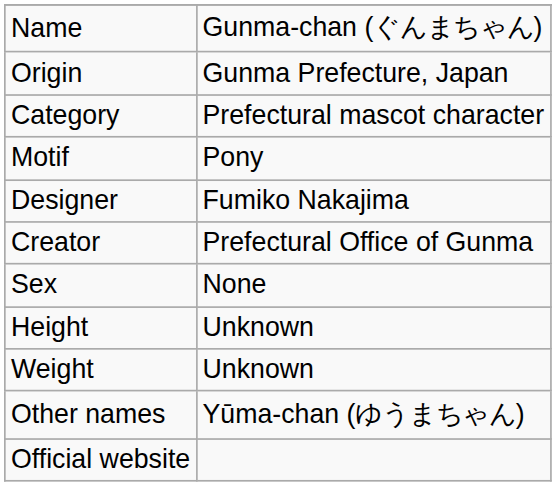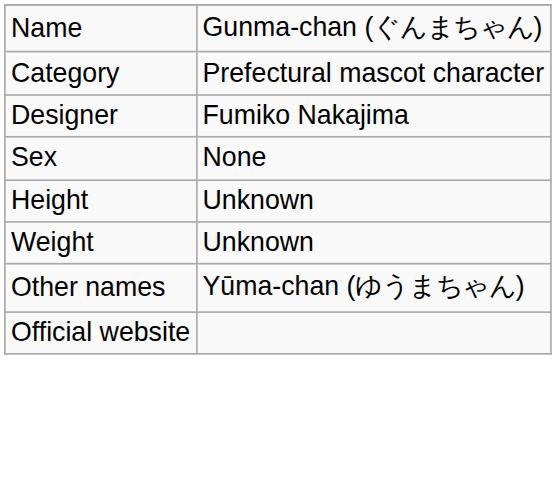- row: Origin | Gunma Prefecture, Japan
- row: Motif | Pony
- row: Creator | Prefectural Office of Gunma
